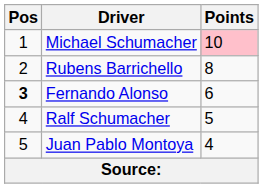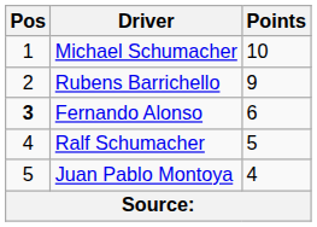Michael Schumacher | Points: pink background -> no background
Rubens Barrichello | Points: 8 -> 9
